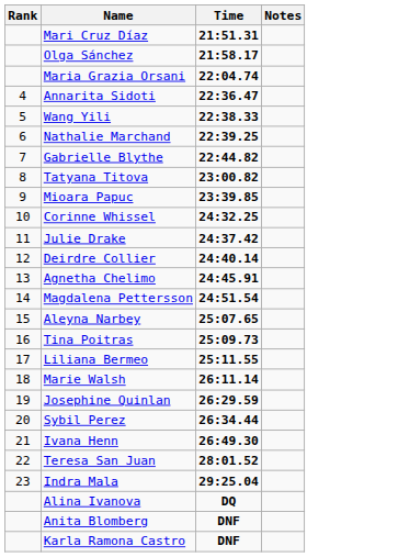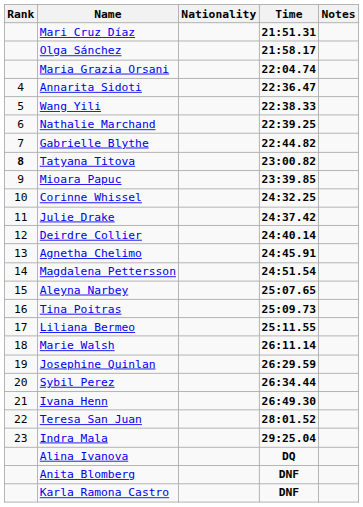+ column: Nationality
Tatyana Titova | Rank: normal -> bold
